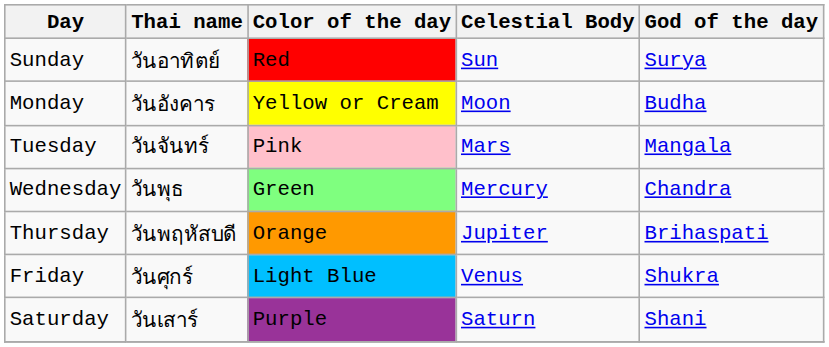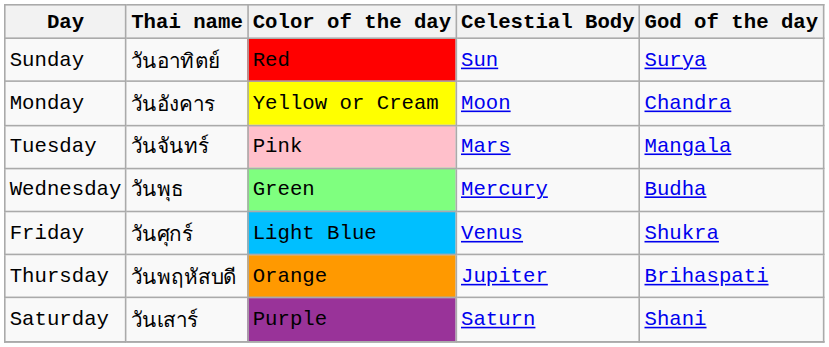Monday | God of the day: Budha -> Chandra
Wednesday | God of the day: Chandra -> Budha
rows swapped: Thursday <-> Friday
